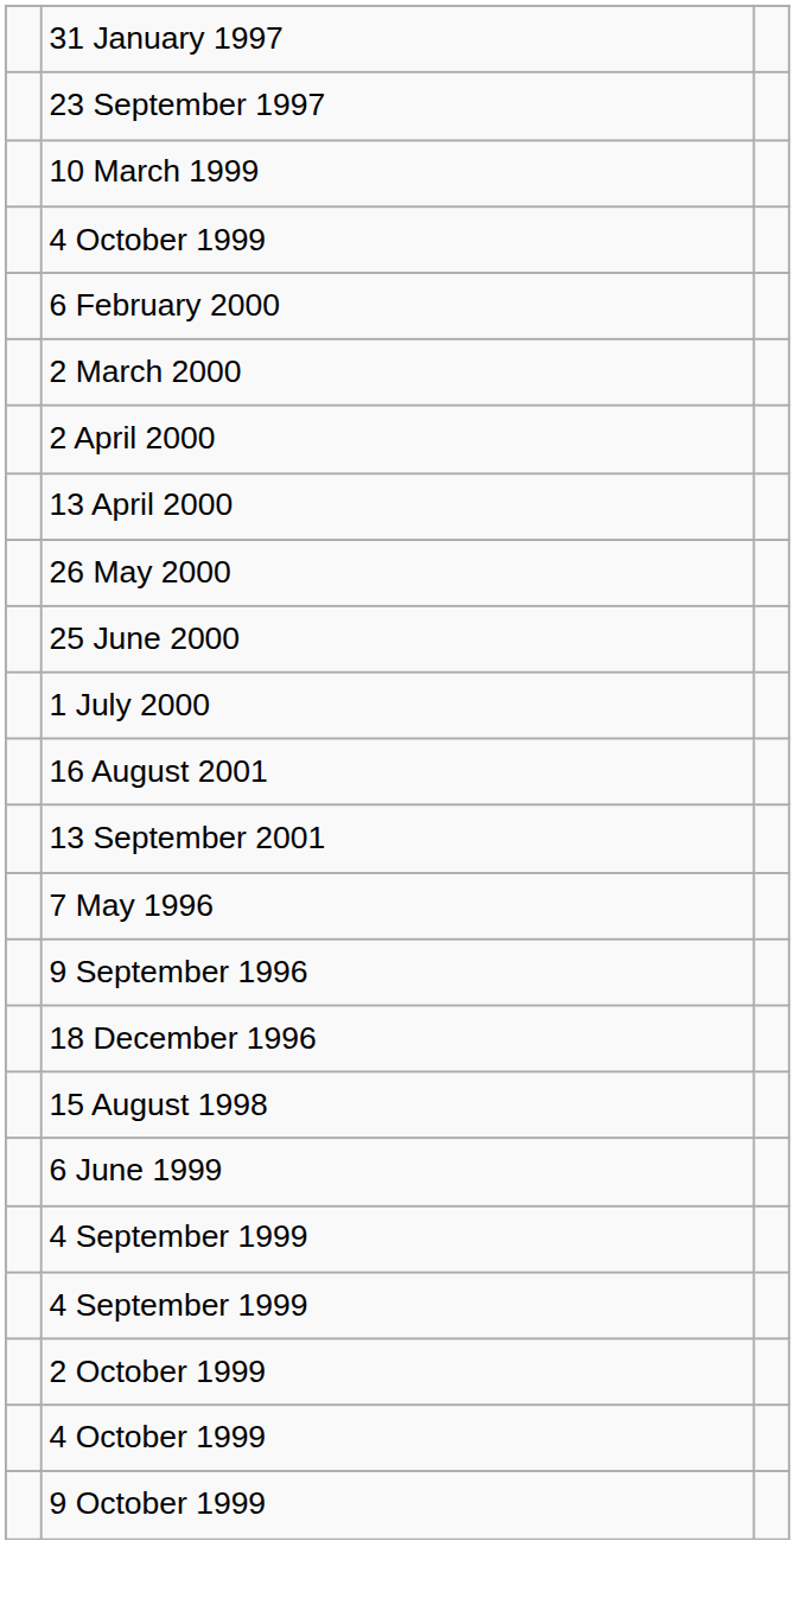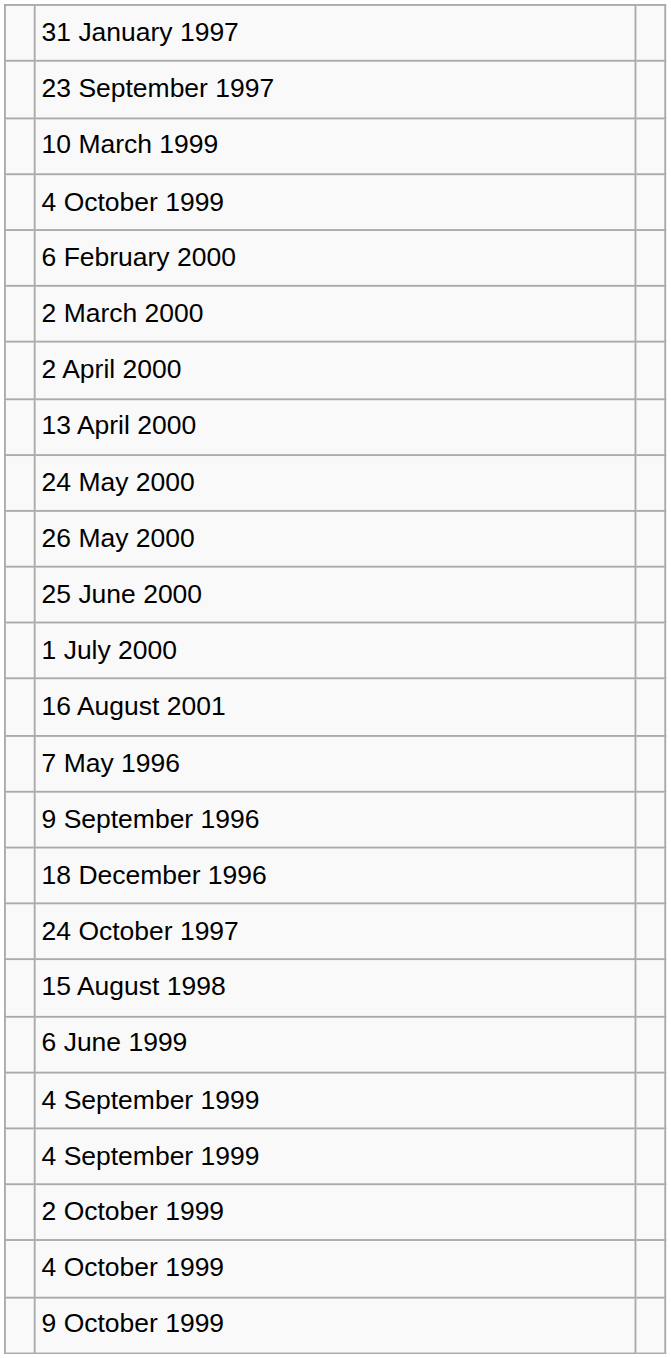+ row: 24 May 2000
- row: 13 September 2001
+ row: 24 October 1997
